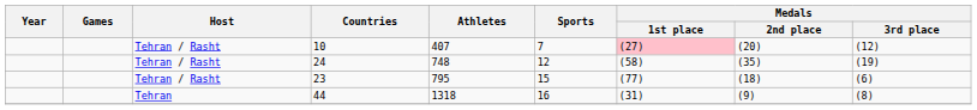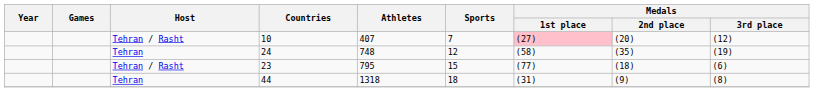24 | Host: Tehran / Rasht -> Tehran
44 | Sports: 16 -> 18
